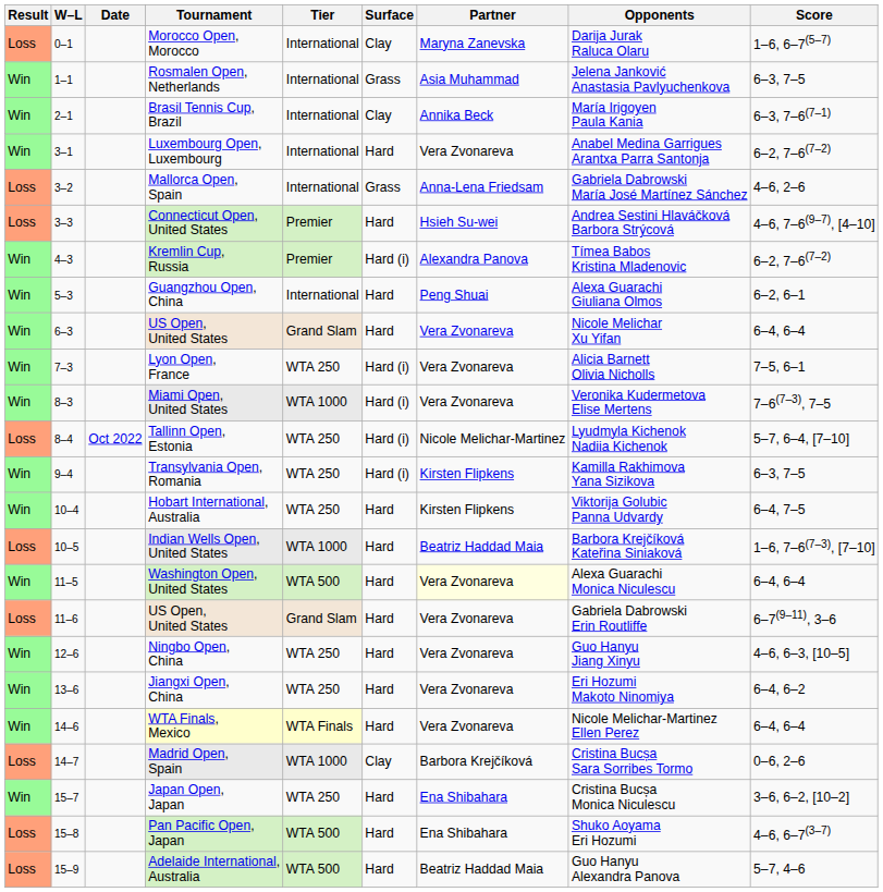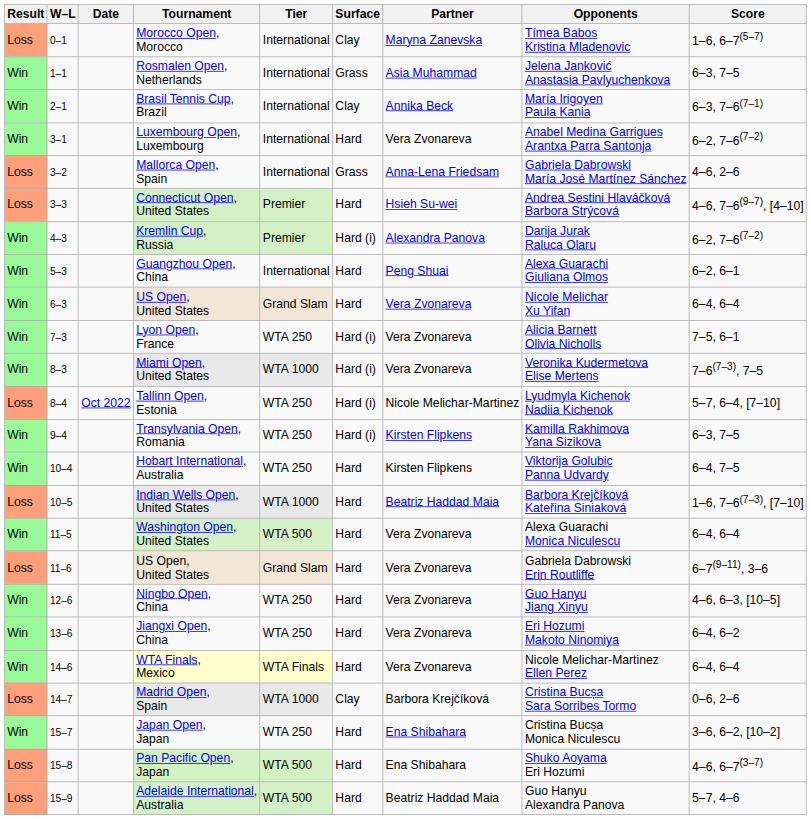Morocco Open, Morocco | Opponents: Darija Jurak Raluca Olaru -> Tímea Babos Kristina Mladenovic
Kremlin Cup, Russia | Opponents: Tímea Babos Kristina Mladenovic -> Darija Jurak Raluca Olaru
Washington Open, United States | Partner: lightyellow background -> no background
